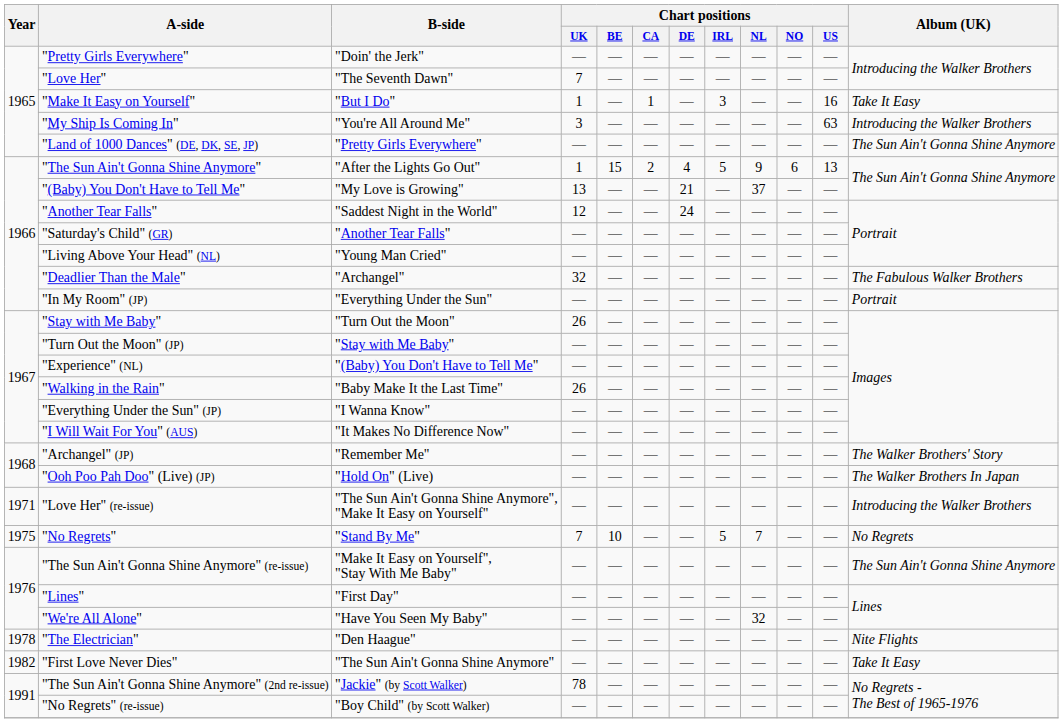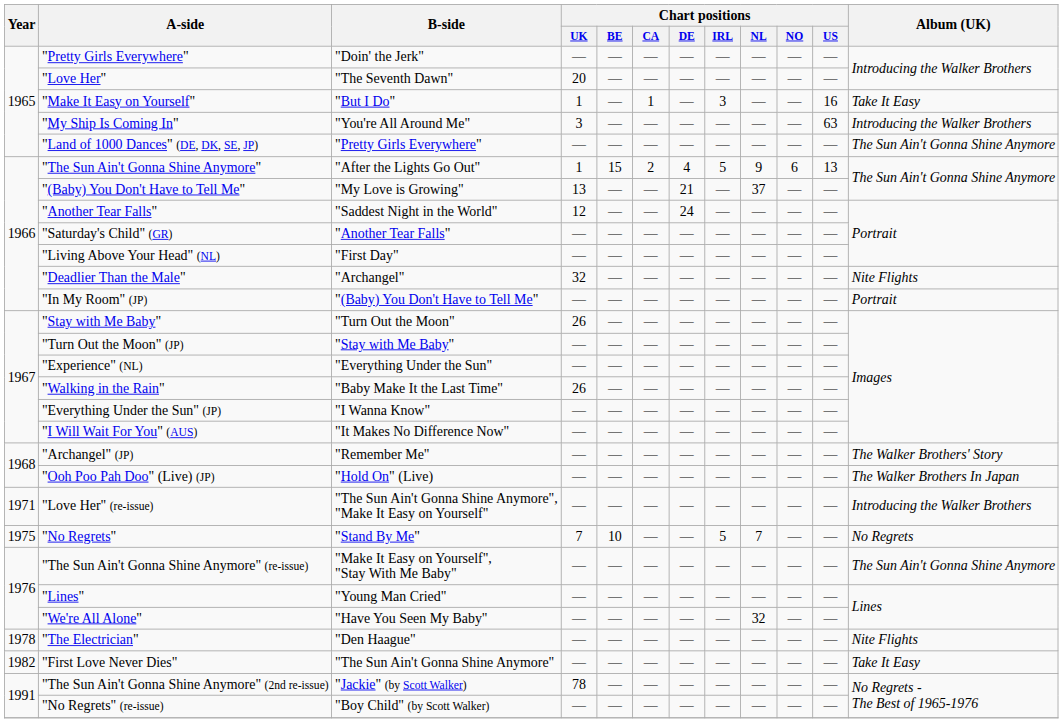"Love Her" | Chart positions / UK: 7 -> 20
"Living Above Your Head" (NL) | B-side: "Young Man Cried" -> "First Day"
"Deadlier Than the Male" | Album (UK): The Fabulous Walker Brothers -> Nite Flights
"In My Room" (JP) | B-side: "Everything Under the Sun" -> "(Baby) You Don't Have to Tell Me"
"Experience" (NL) | B-side: "(Baby) You Don't Have to Tell Me" -> "Everything Under the Sun"
"Lines" | B-side: "First Day" -> "Young Man Cried"
